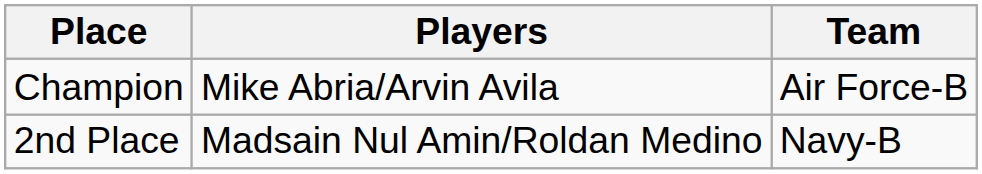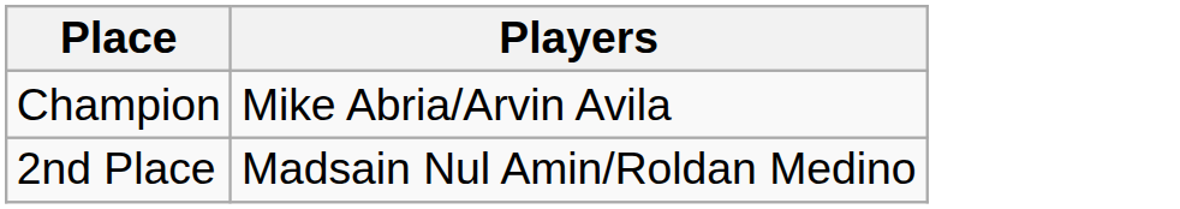- column: Team | Air Force-B | Navy-B
